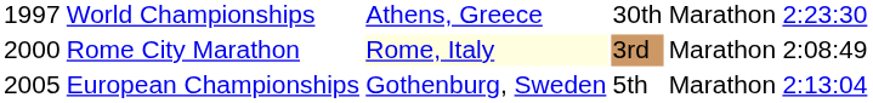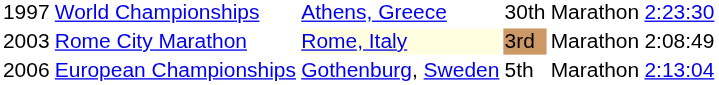Rome City Marathon | column 1: 2000 -> 2003
European Championships | column 1: 2005 -> 2006
